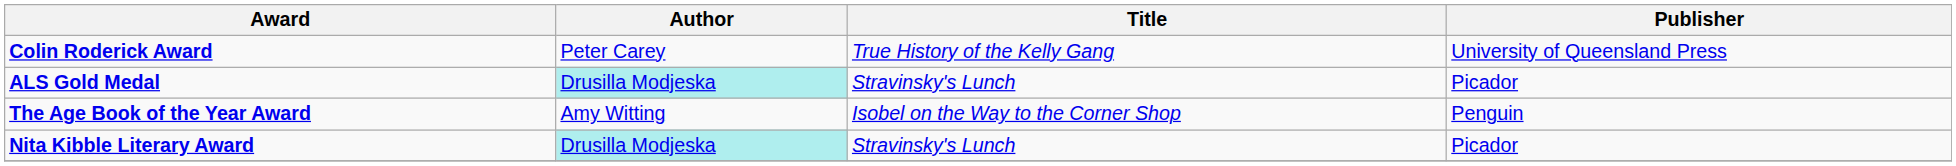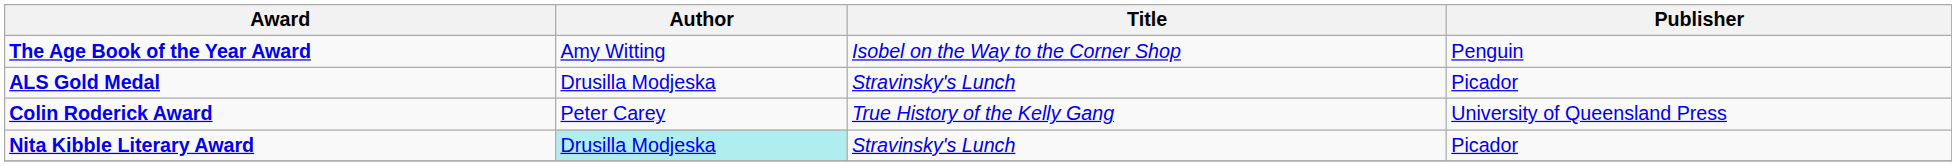rows swapped: The Age Book of the Year Award <-> Colin Roderick Award
ALS Gold Medal | Author: paleturquoise background -> no background
